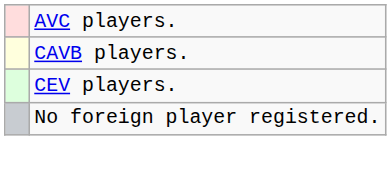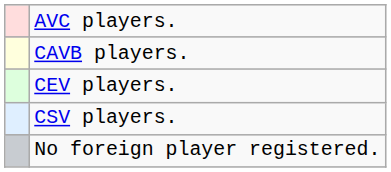+ row: CSV players.
